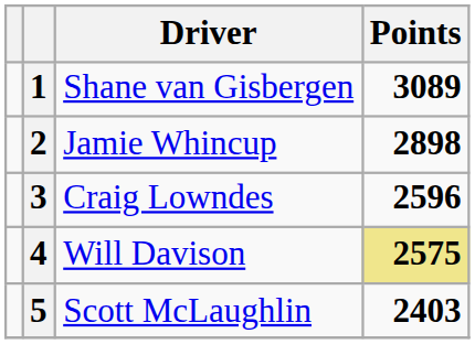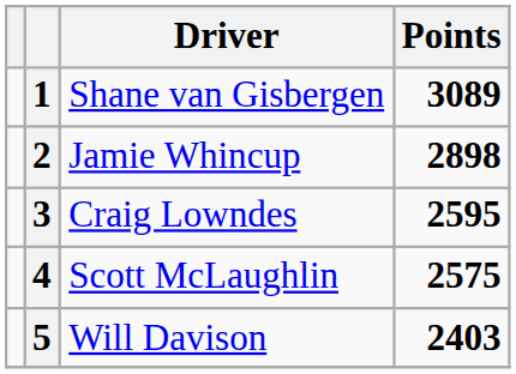3 | Points: 2596 -> 2595
4 | Driver: Will Davison -> Scott McLaughlin
4 | Points: khaki background -> no background
5 | Driver: Scott McLaughlin -> Will Davison
